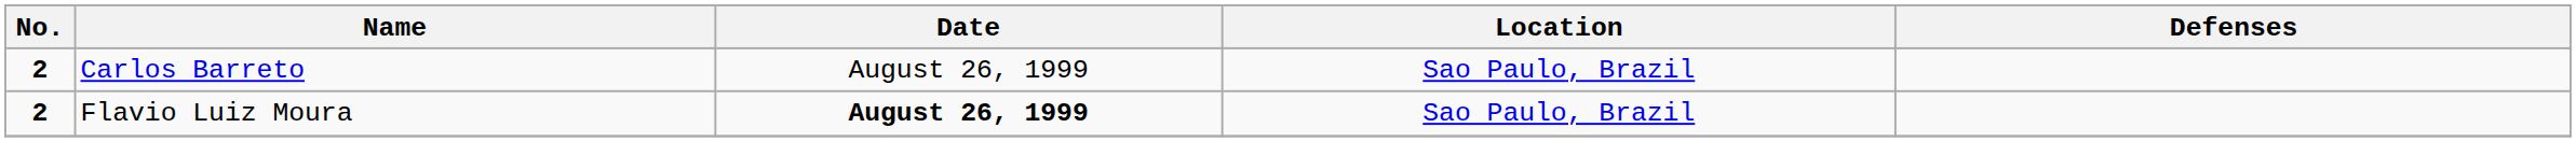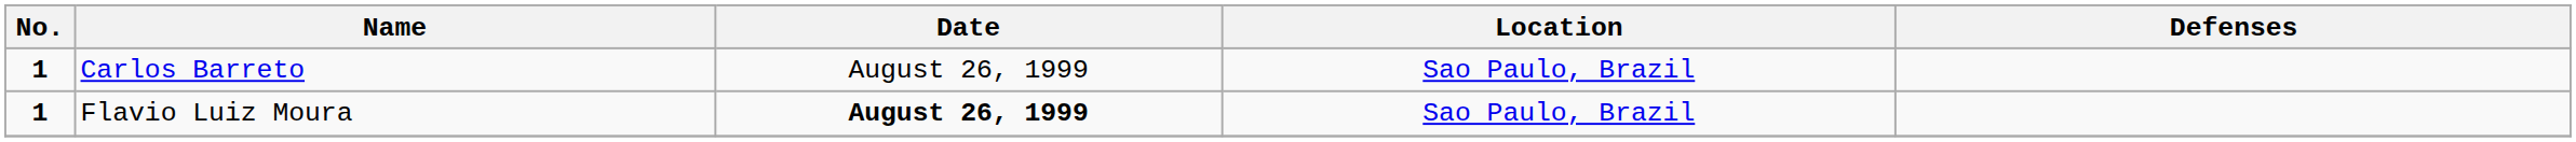Carlos Barreto | No.: 2 -> 1
Flavio Luiz Moura | No.: 2 -> 1
